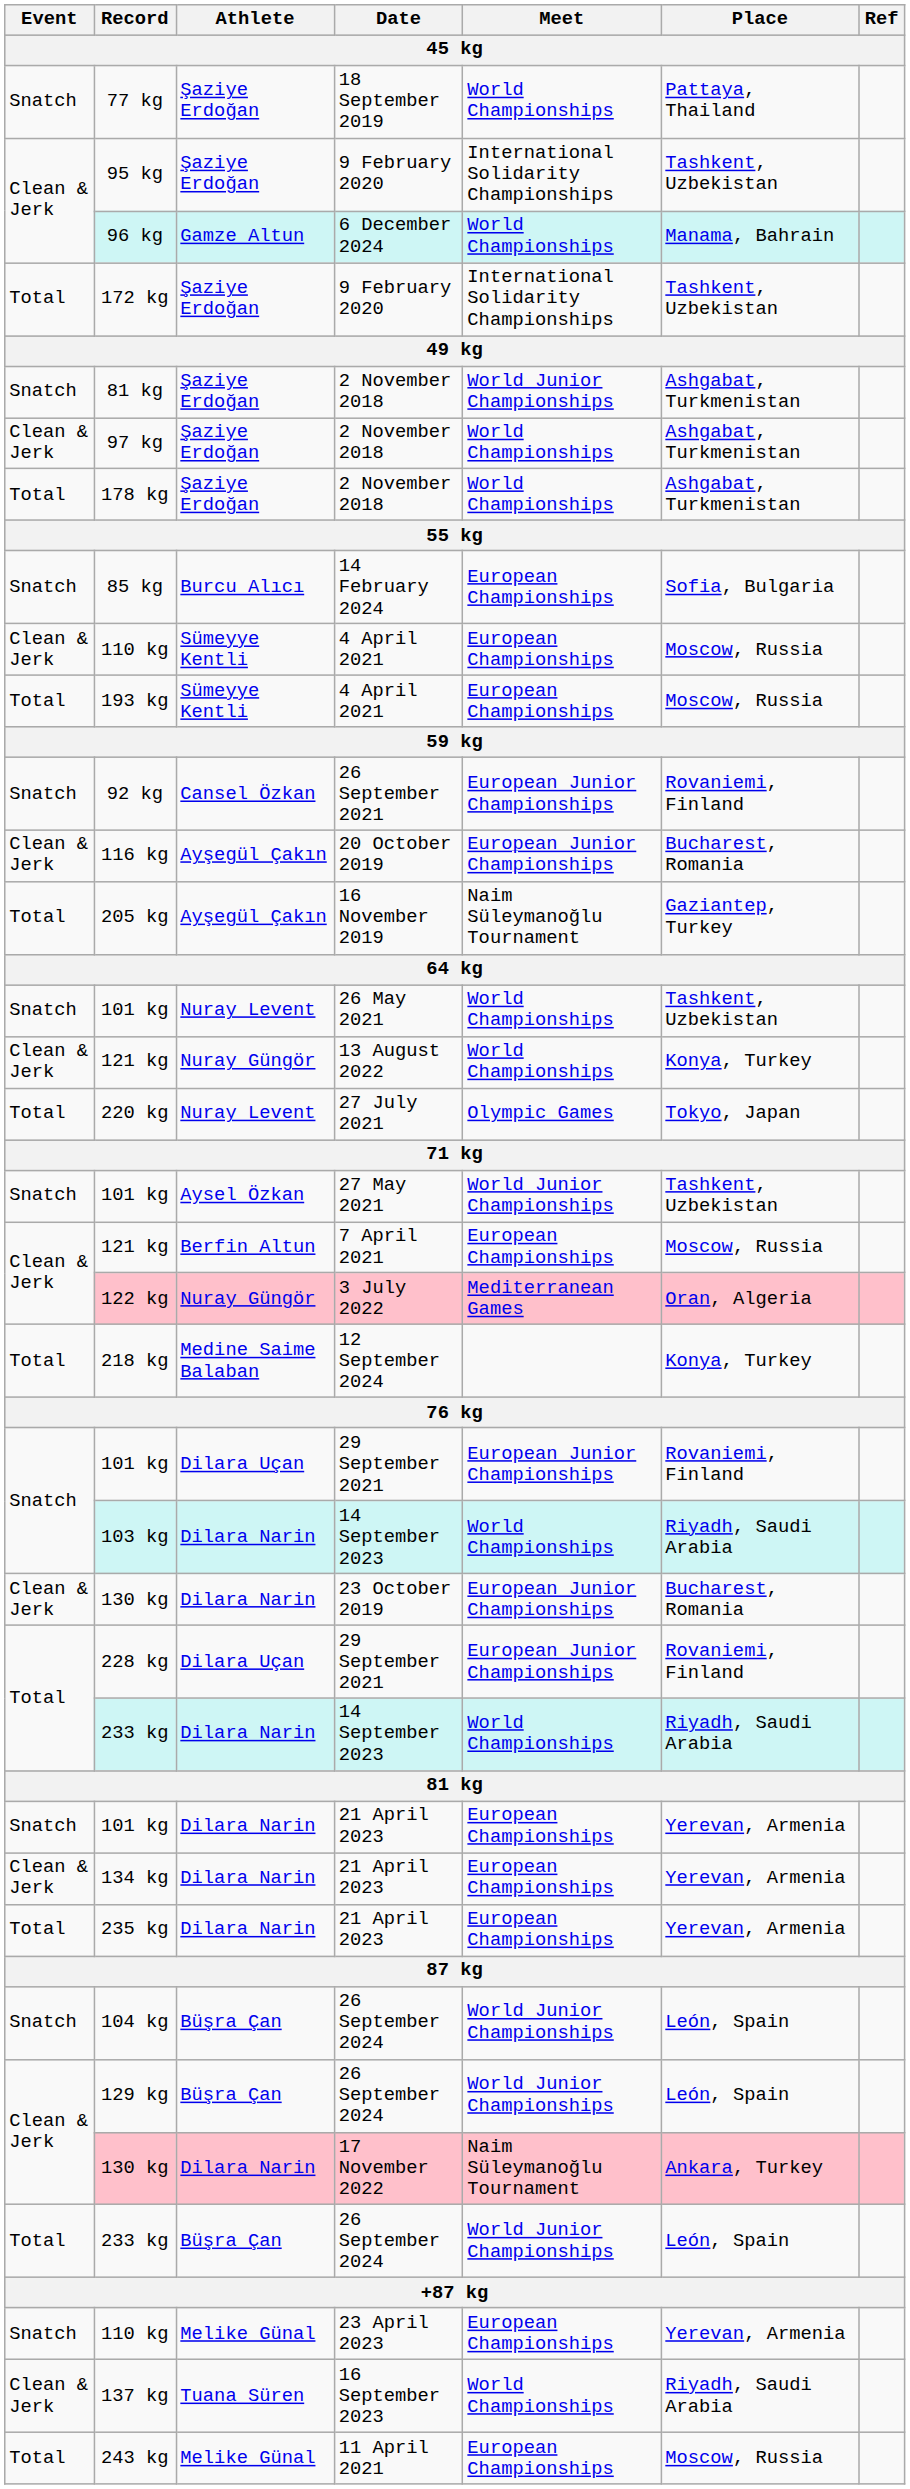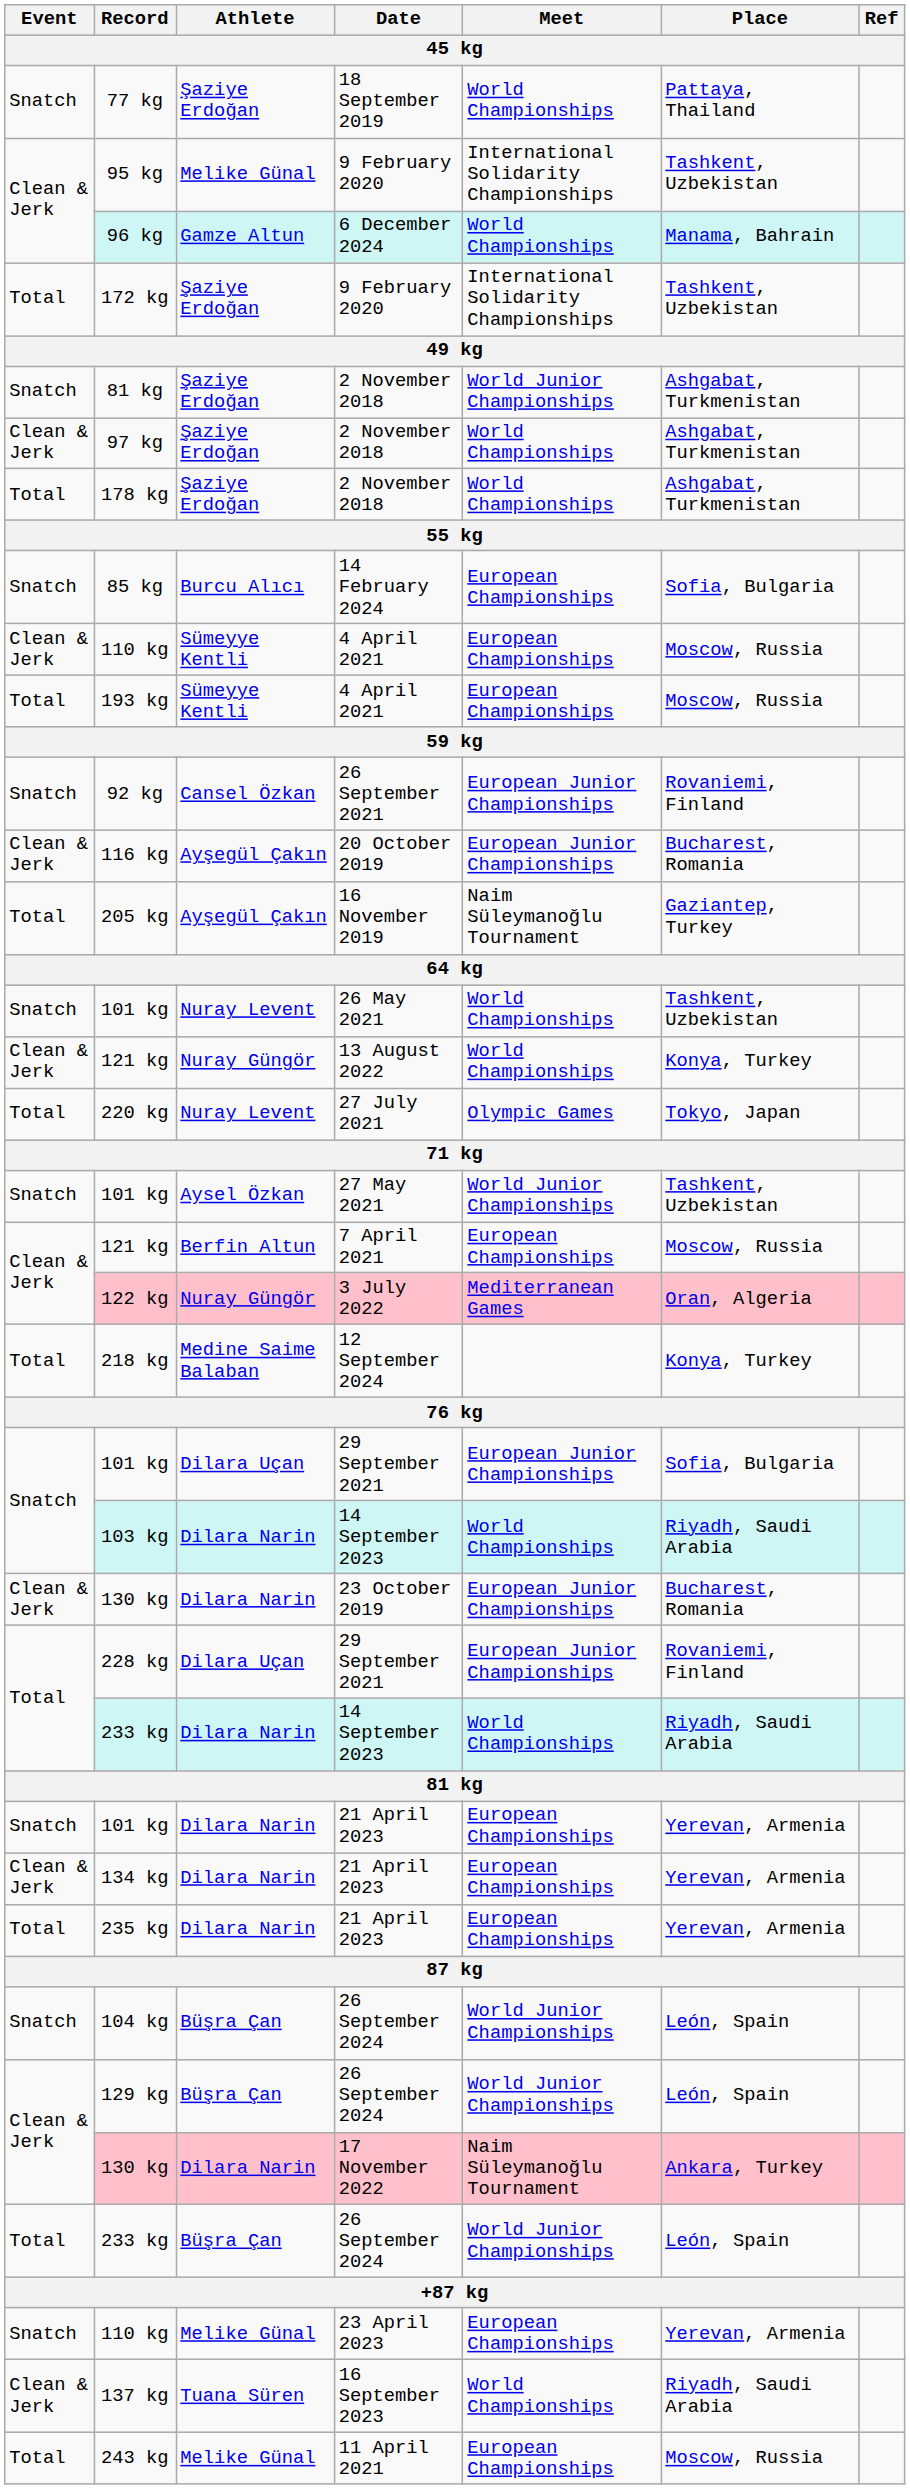95 kg | Athlete: Şaziye Erdoğan -> Melike Günal
101 kg / 29 September 2021 | Place: Rovaniemi, Finland -> Sofia, Bulgaria
